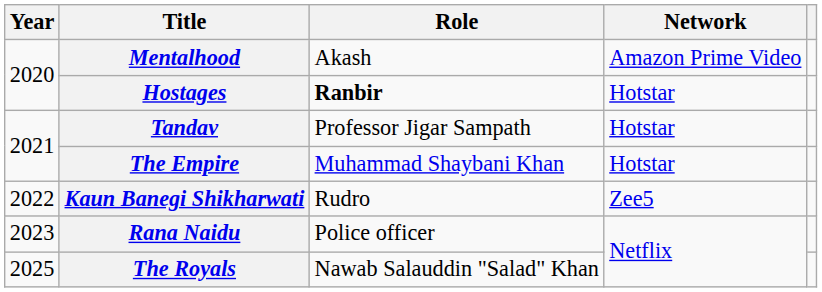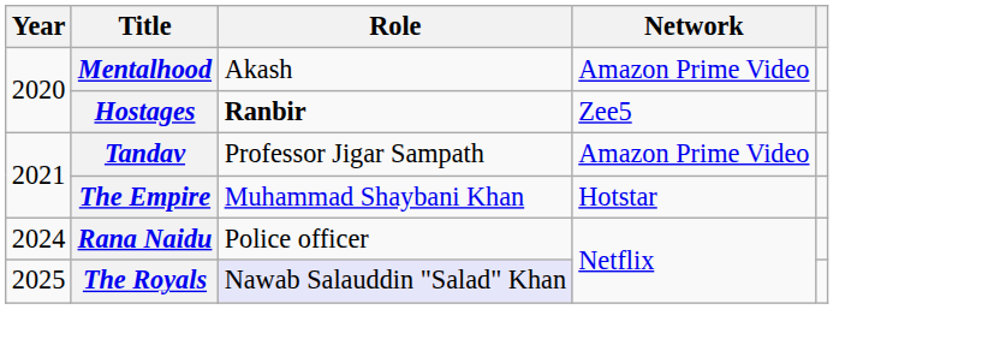Hostages | Network: Hotstar -> Zee5
Tandav | Network: Hotstar -> Amazon Prime Video
- row: 2022 | Kaun Banegi Shikharwati | Rudro | Zee5
Rana Naidu | Year: 2023 -> 2024
The Royals | Role: no background -> lavender background
